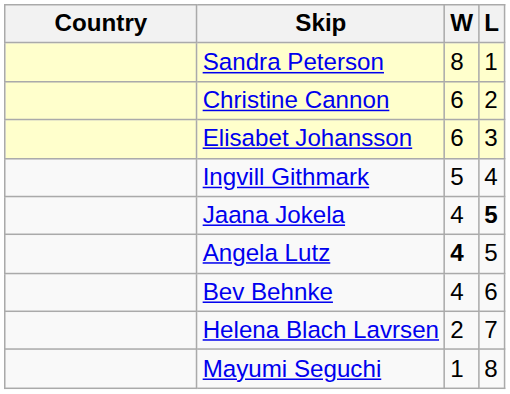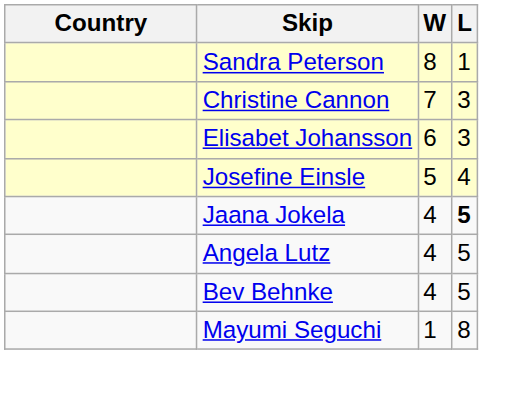Christine Cannon | W: 6 -> 7
Christine Cannon | L: 2 -> 3
+ row: Josefine Einsle | 5 | 4
- row: Ingvill Githmark | 5 | 4
Angela Lutz | W: bold -> normal
Bev Behnke | L: 6 -> 5
- row: Helena Blach Lavrsen | 2 | 7
